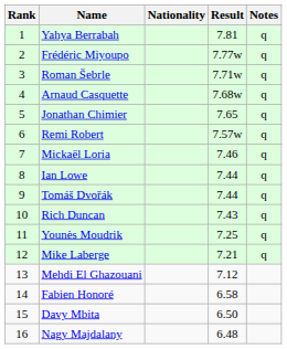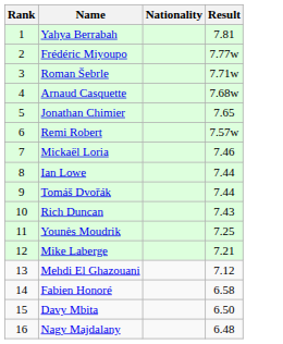- column: Notes | q | q | q | q | q | q | q | q | q | q | q | q
